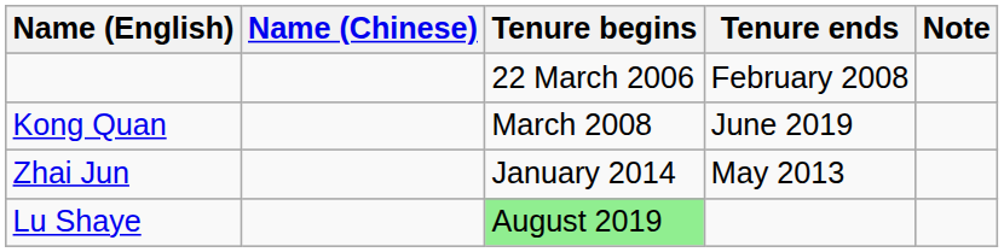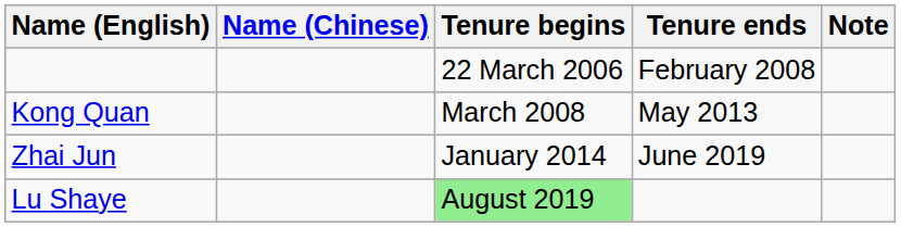Kong Quan | Tenure ends: June 2019 -> May 2013
Zhai Jun | Tenure ends: May 2013 -> June 2019
